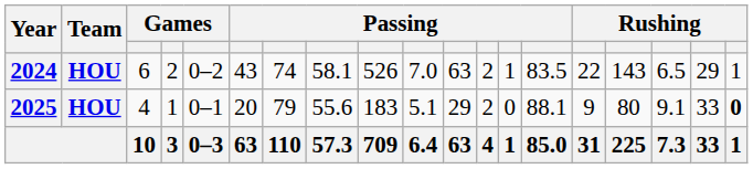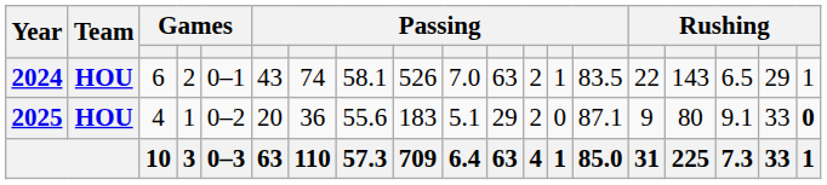2024 | column 5: 0–2 -> 0–1
2025 | column 5: 0–1 -> 0–2
2025 | column 7: 79 -> 36
2025 | column 14: 88.1 -> 87.1
